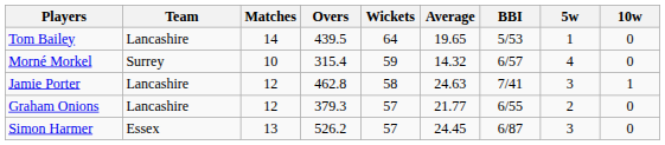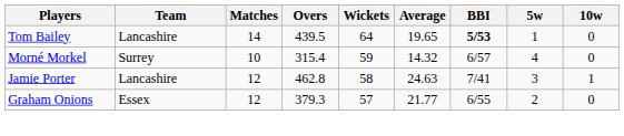Tom Bailey | BBI: normal -> bold
Graham Onions | Team: Lancashire -> Essex
- row: Simon Harmer | Essex | 13 | 526.2 | 57 | 24.45 | 6/87 | 3 | 0
